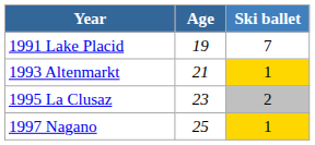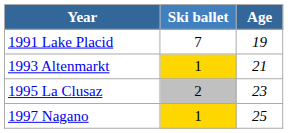columns swapped: Age <-> Ski ballet
